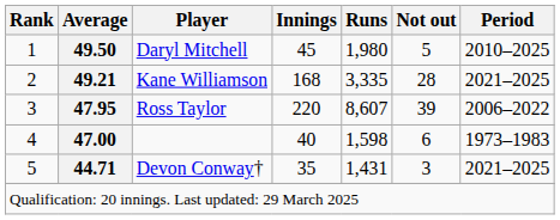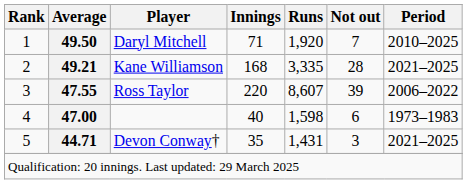Daryl Mitchell | Innings: 45 -> 71
Daryl Mitchell | Runs: 1,980 -> 1,920
Daryl Mitchell | Not out: 5 -> 7
Ross Taylor | Average: 47.95 -> 47.55
